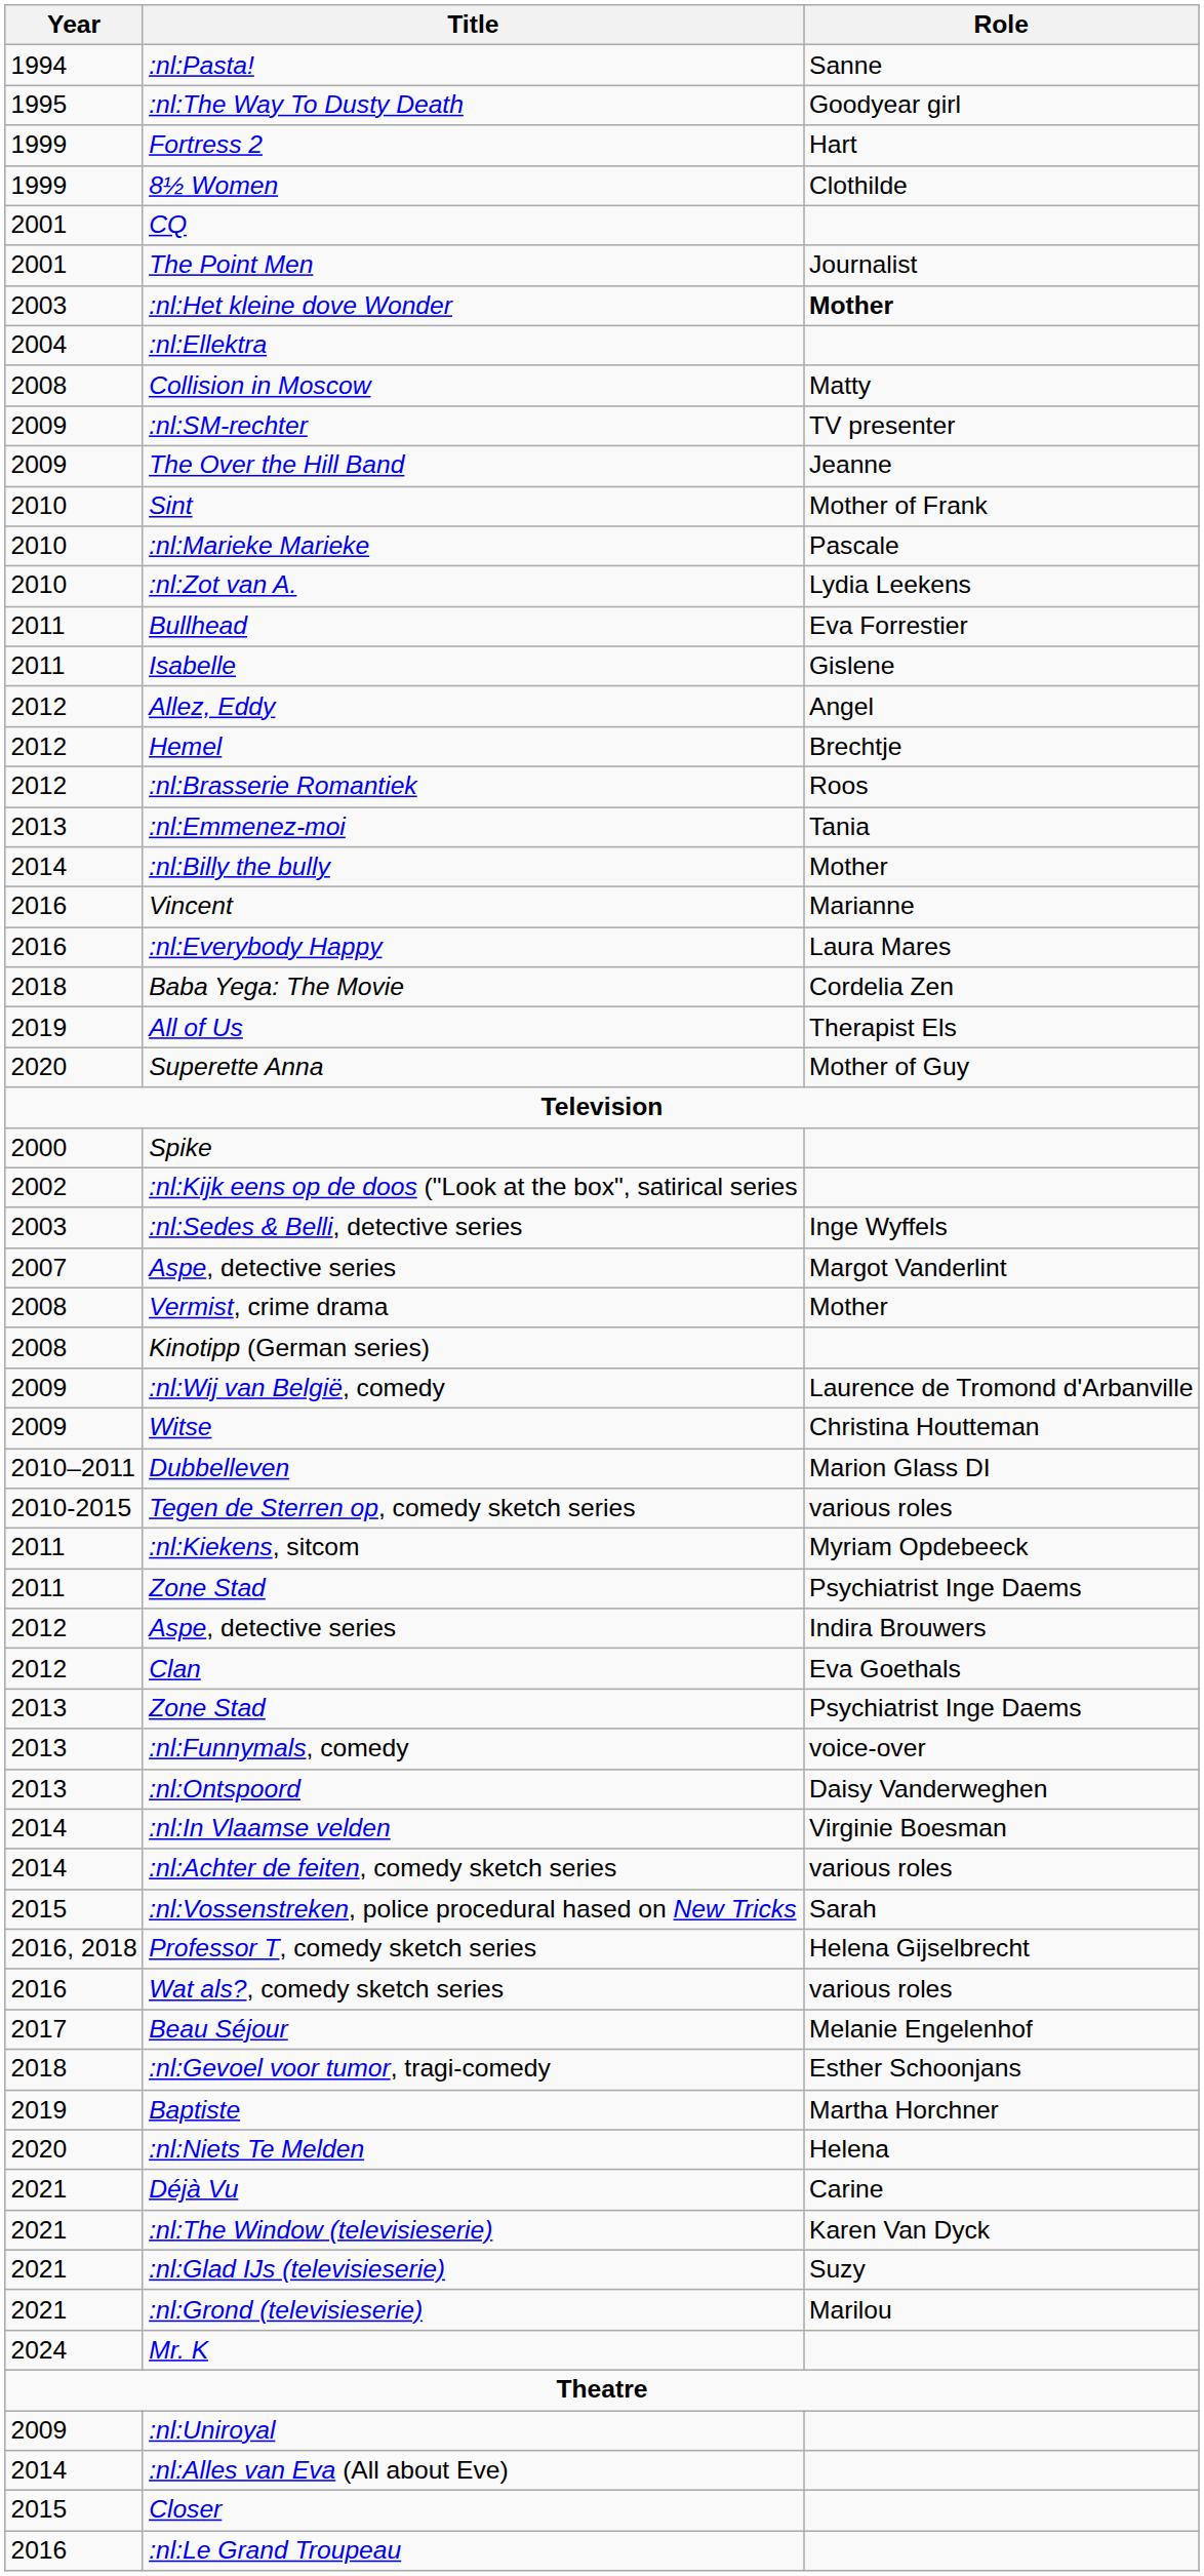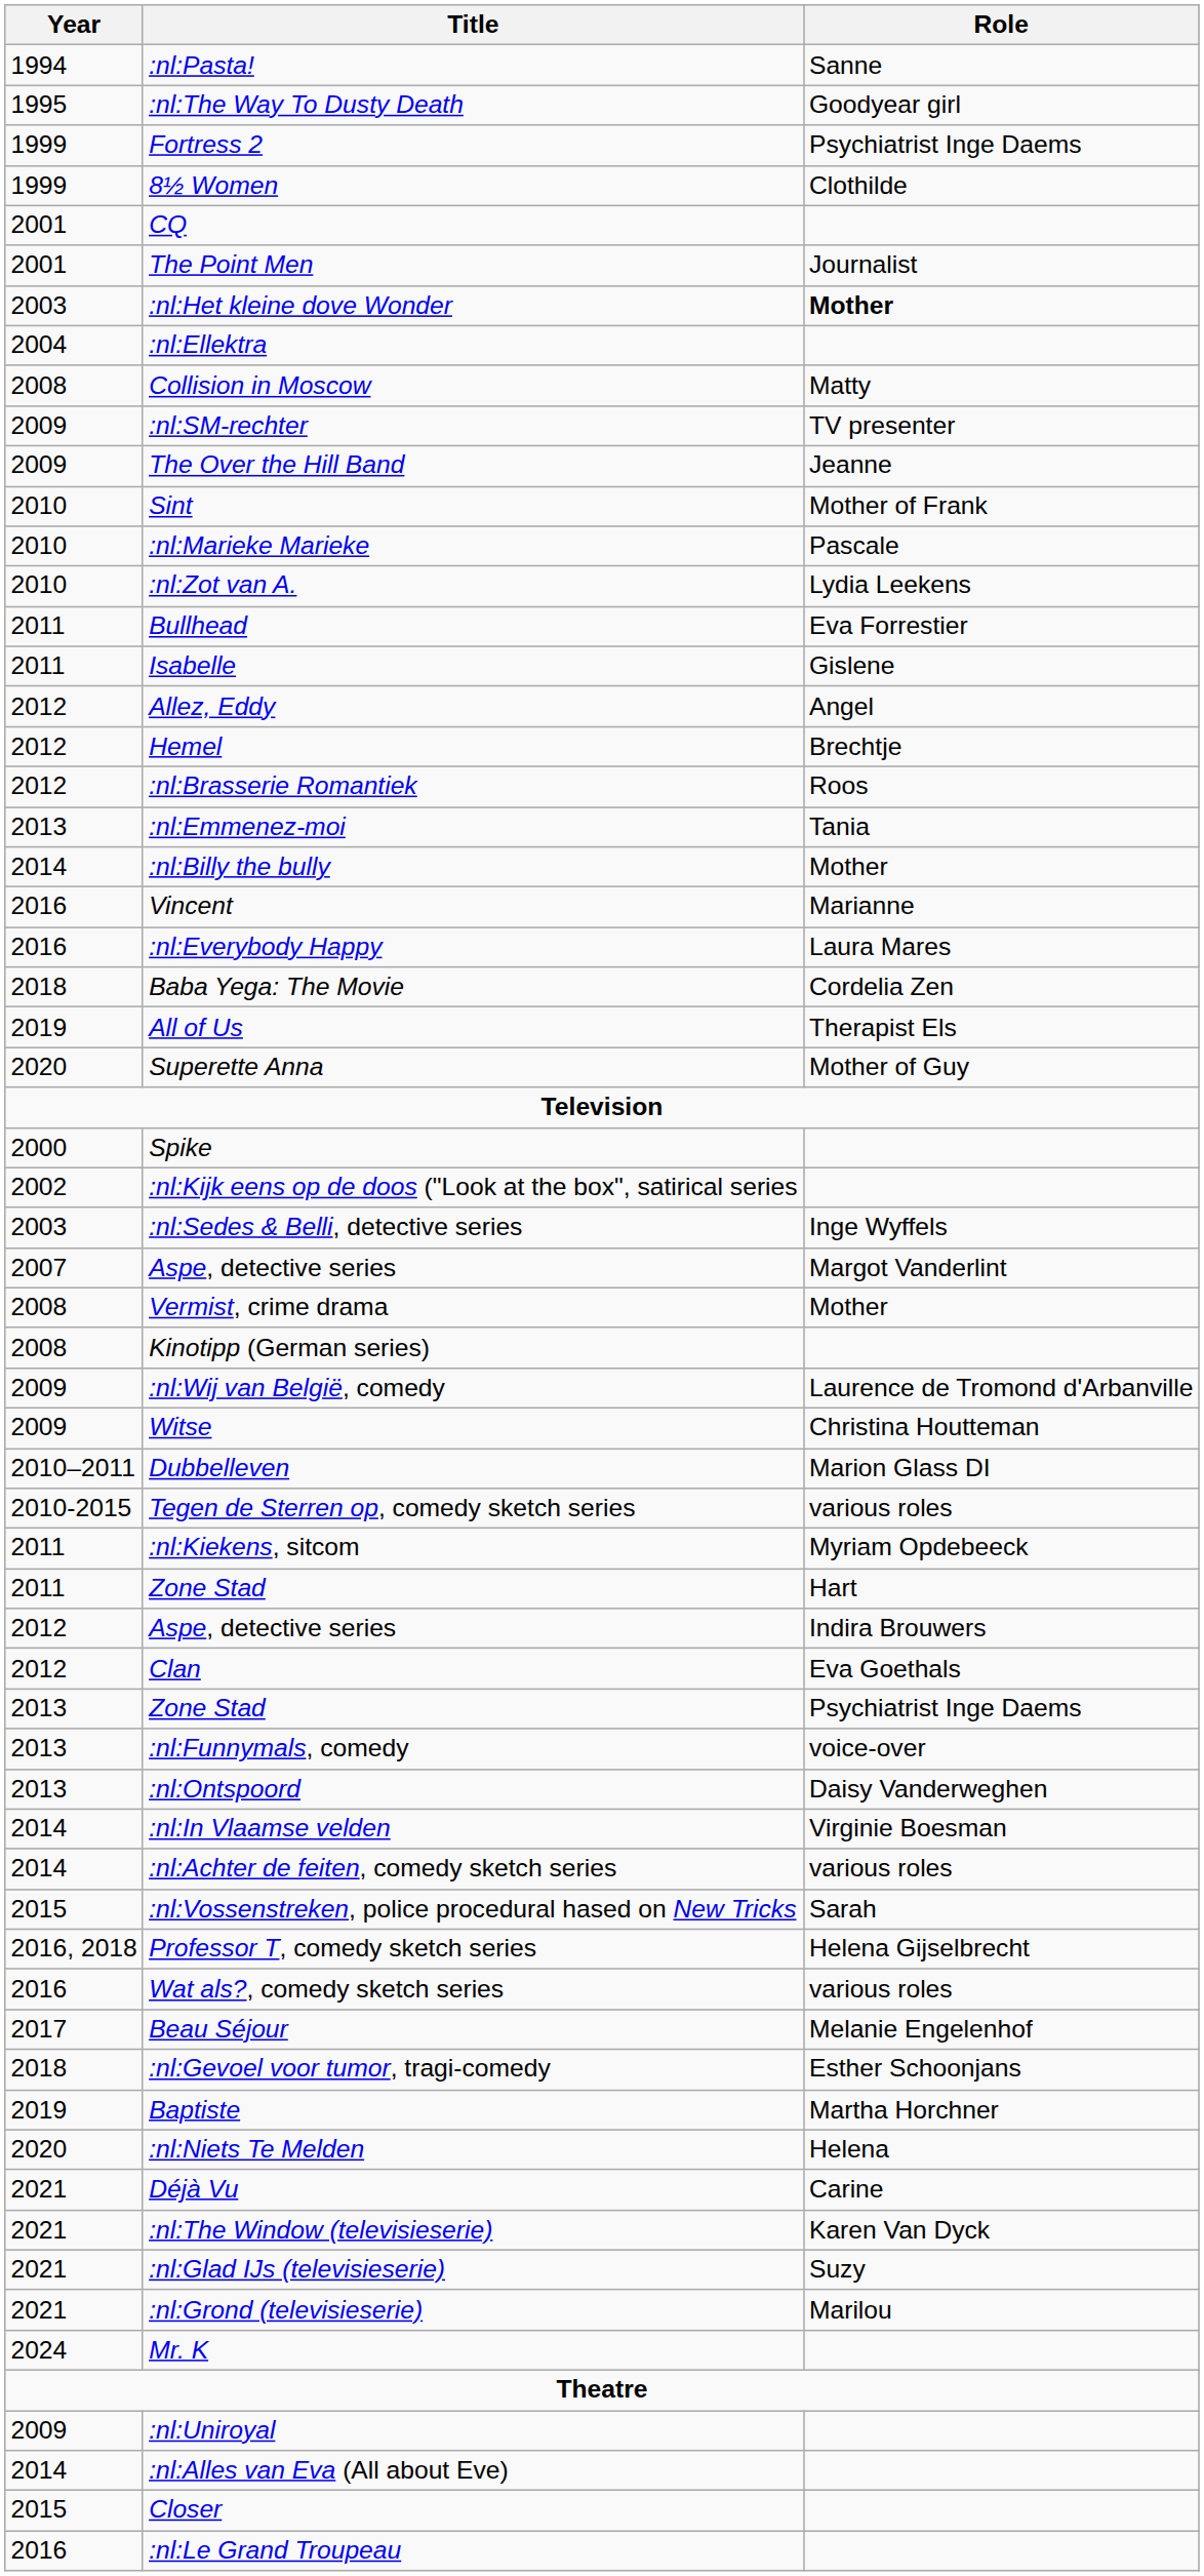Fortress 2 | Role: Hart -> Psychiatrist Inge Daems
2011 / Zone Stad | Role: Psychiatrist Inge Daems -> Hart
